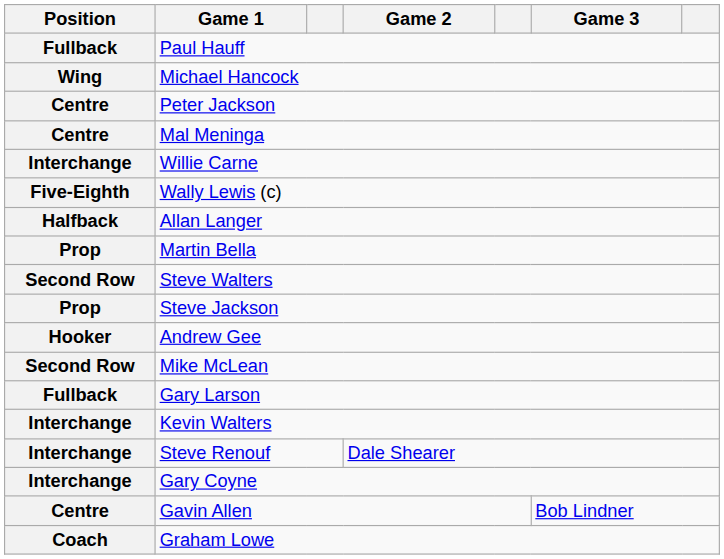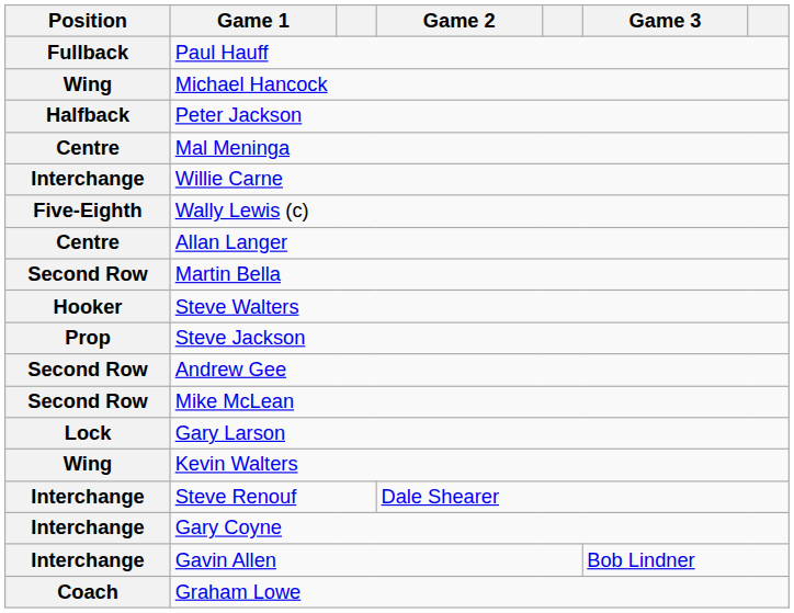Peter Jackson | Position: Centre -> Halfback
Allan Langer | Position: Halfback -> Centre
Martin Bella | Position: Prop -> Second Row
Steve Walters | Position: Second Row -> Hooker
Andrew Gee | Position: Hooker -> Second Row
Gary Larson | Position: Fullback -> Lock
Kevin Walters | Position: Interchange -> Wing
Gavin Allen | Position: Centre -> Interchange
